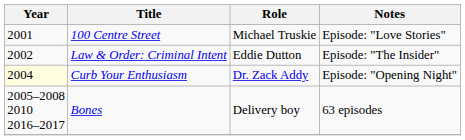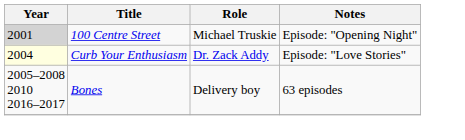100 Centre Street | Year: no background -> lightgrey background
100 Centre Street | Notes: Episode: "Love Stories" -> Episode: "Opening Night"
- row: 2002 | Law & Order: Criminal Intent | Eddie Dutton | Episode: "The Insider"
Curb Your Enthusiasm | Notes: Episode: "Opening Night" -> Episode: "Love Stories"
